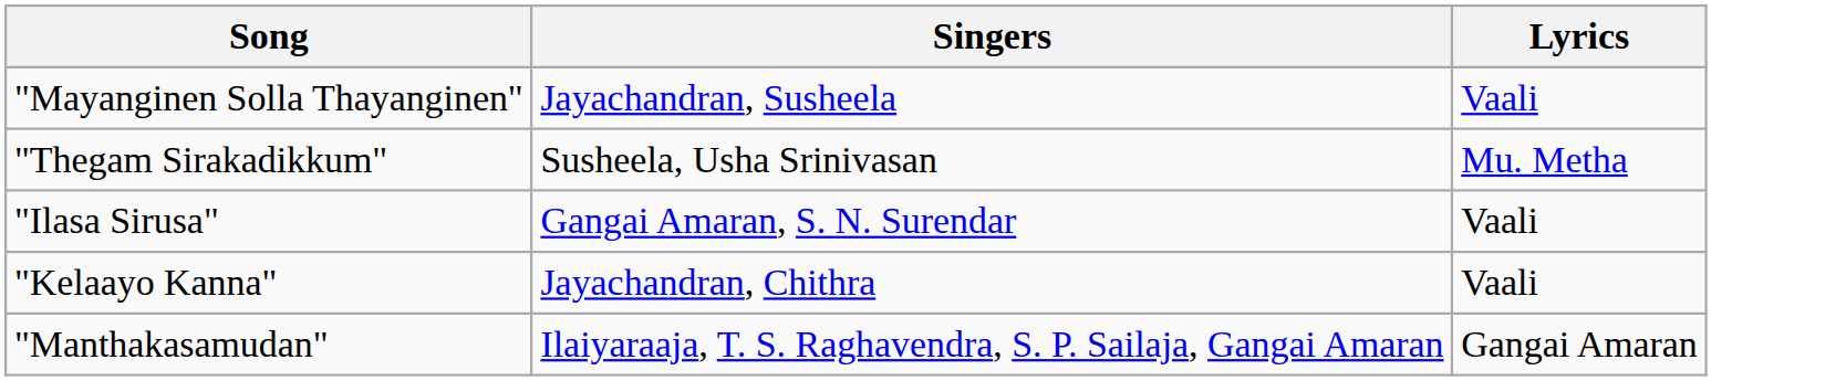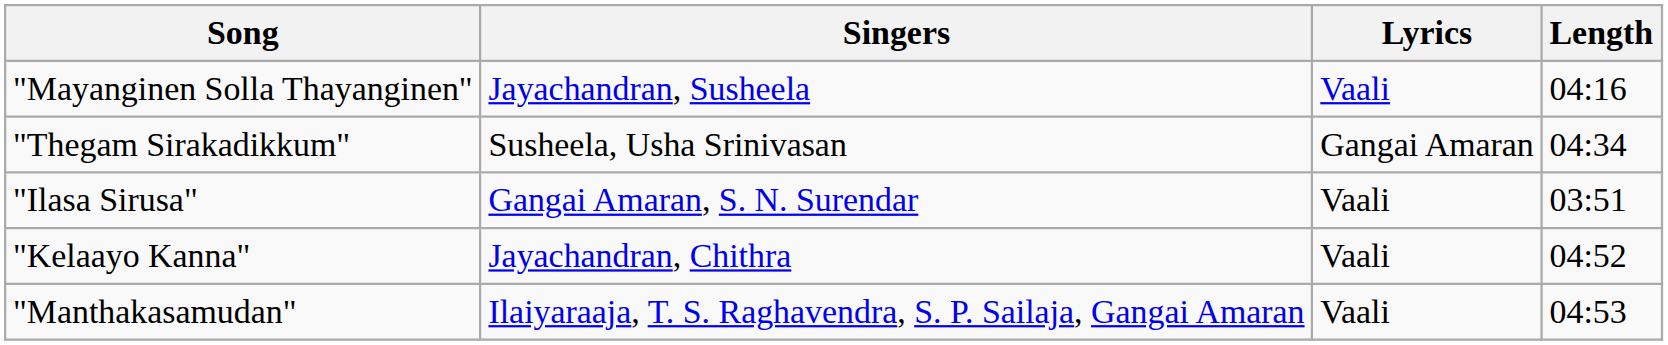+ column: Length | 04:16 | 04:34 | 03:51 | 04:52 | 04:53
"Thegam Sirakadikkum" | Lyrics: Mu. Metha -> Gangai Amaran
"Manthakasamudan" | Lyrics: Gangai Amaran -> Vaali
